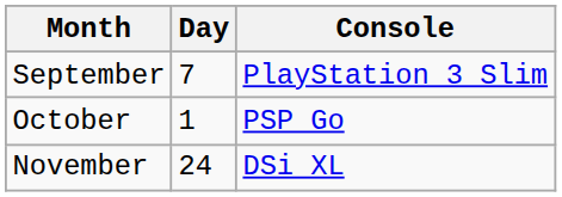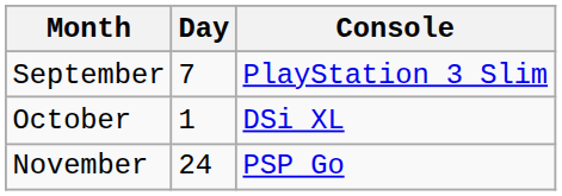October | Console: PSP Go -> DSi XL
November | Console: DSi XL -> PSP Go
